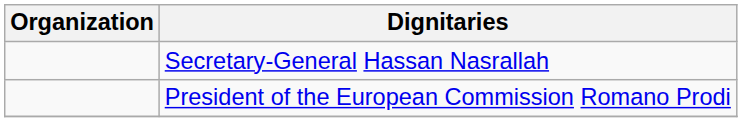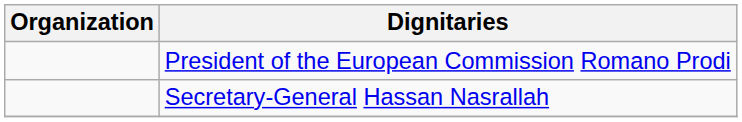rows swapped: President of the European Commission Romano Prodi <-> Secretary-General Hassan Nasrallah
